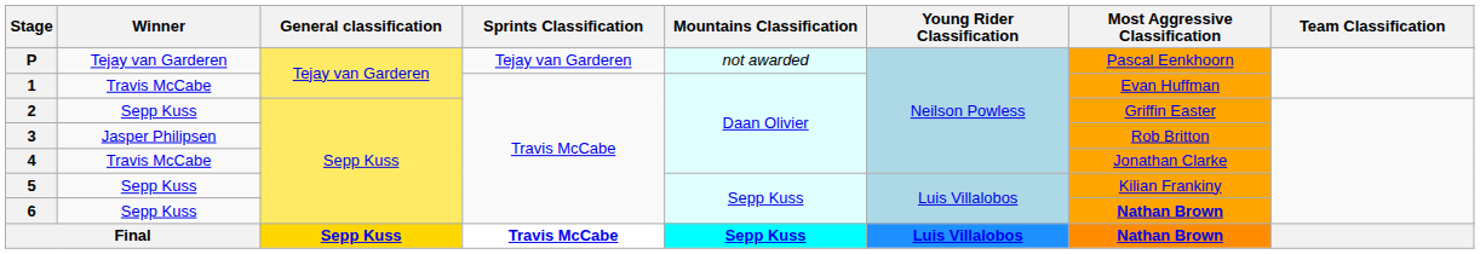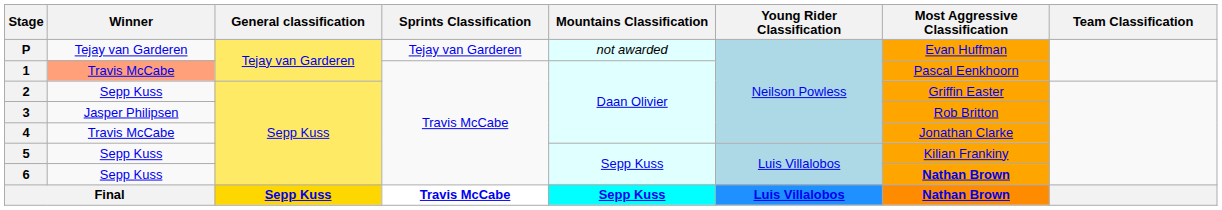P | Most Aggressive Classification: Pascal Eenkhoorn -> Evan Huffman
1 | Winner: no background -> lightsalmon background
1 | Most Aggressive Classification: Evan Huffman -> Pascal Eenkhoorn
